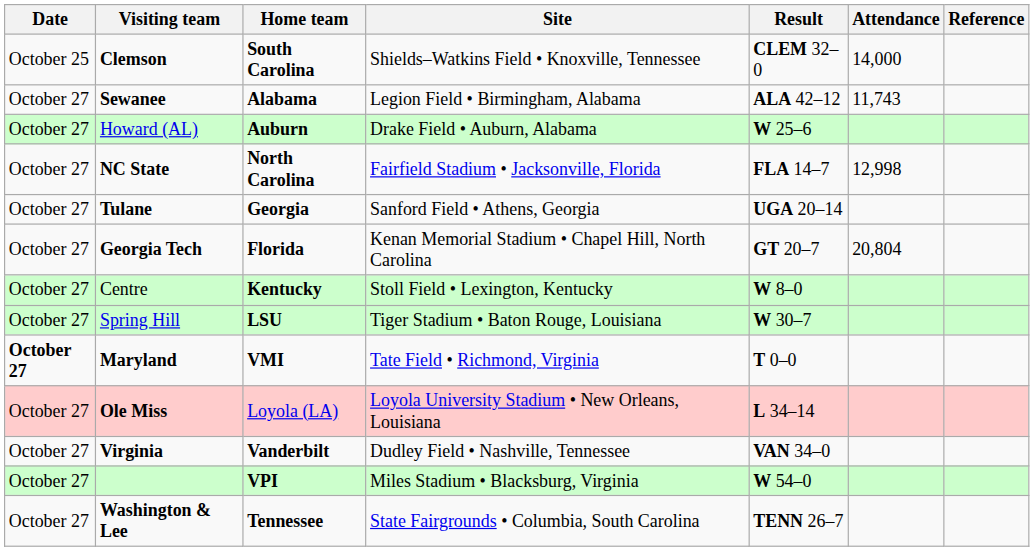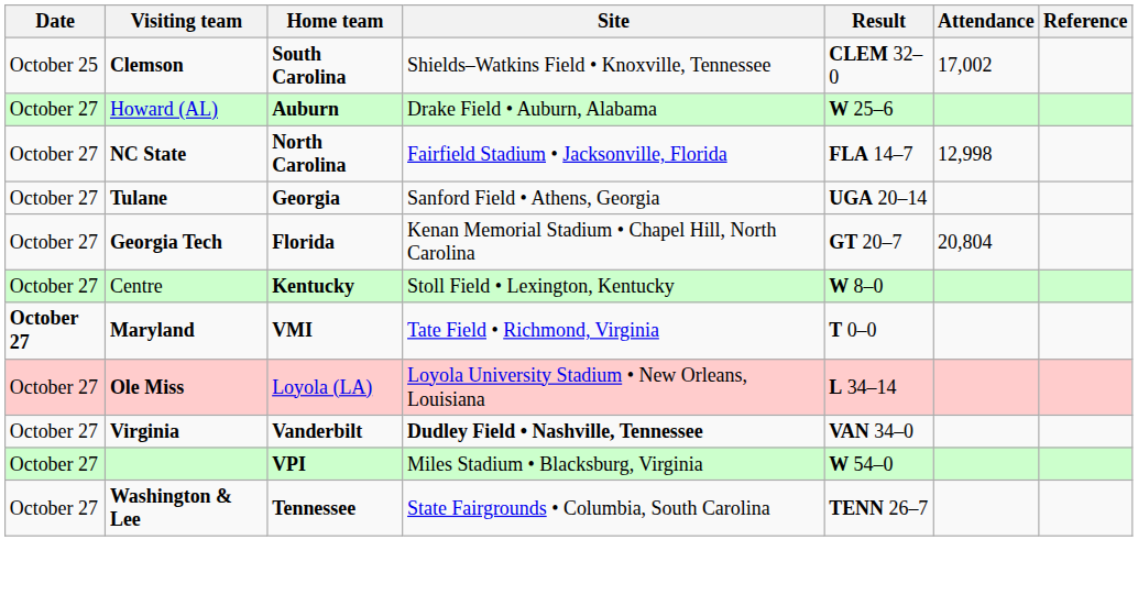Clemson | Attendance: 14,000 -> 17,002
- row: October 27 | Sewanee | Alabama | Legion Field • Birmingham, Alabama | ALA 42–12 | 11,743
- row: October 27 | Spring Hill | LSU | Tiger Stadium • Baton Rouge, Louisiana | W 30–7
Virginia | Site: normal -> bold
